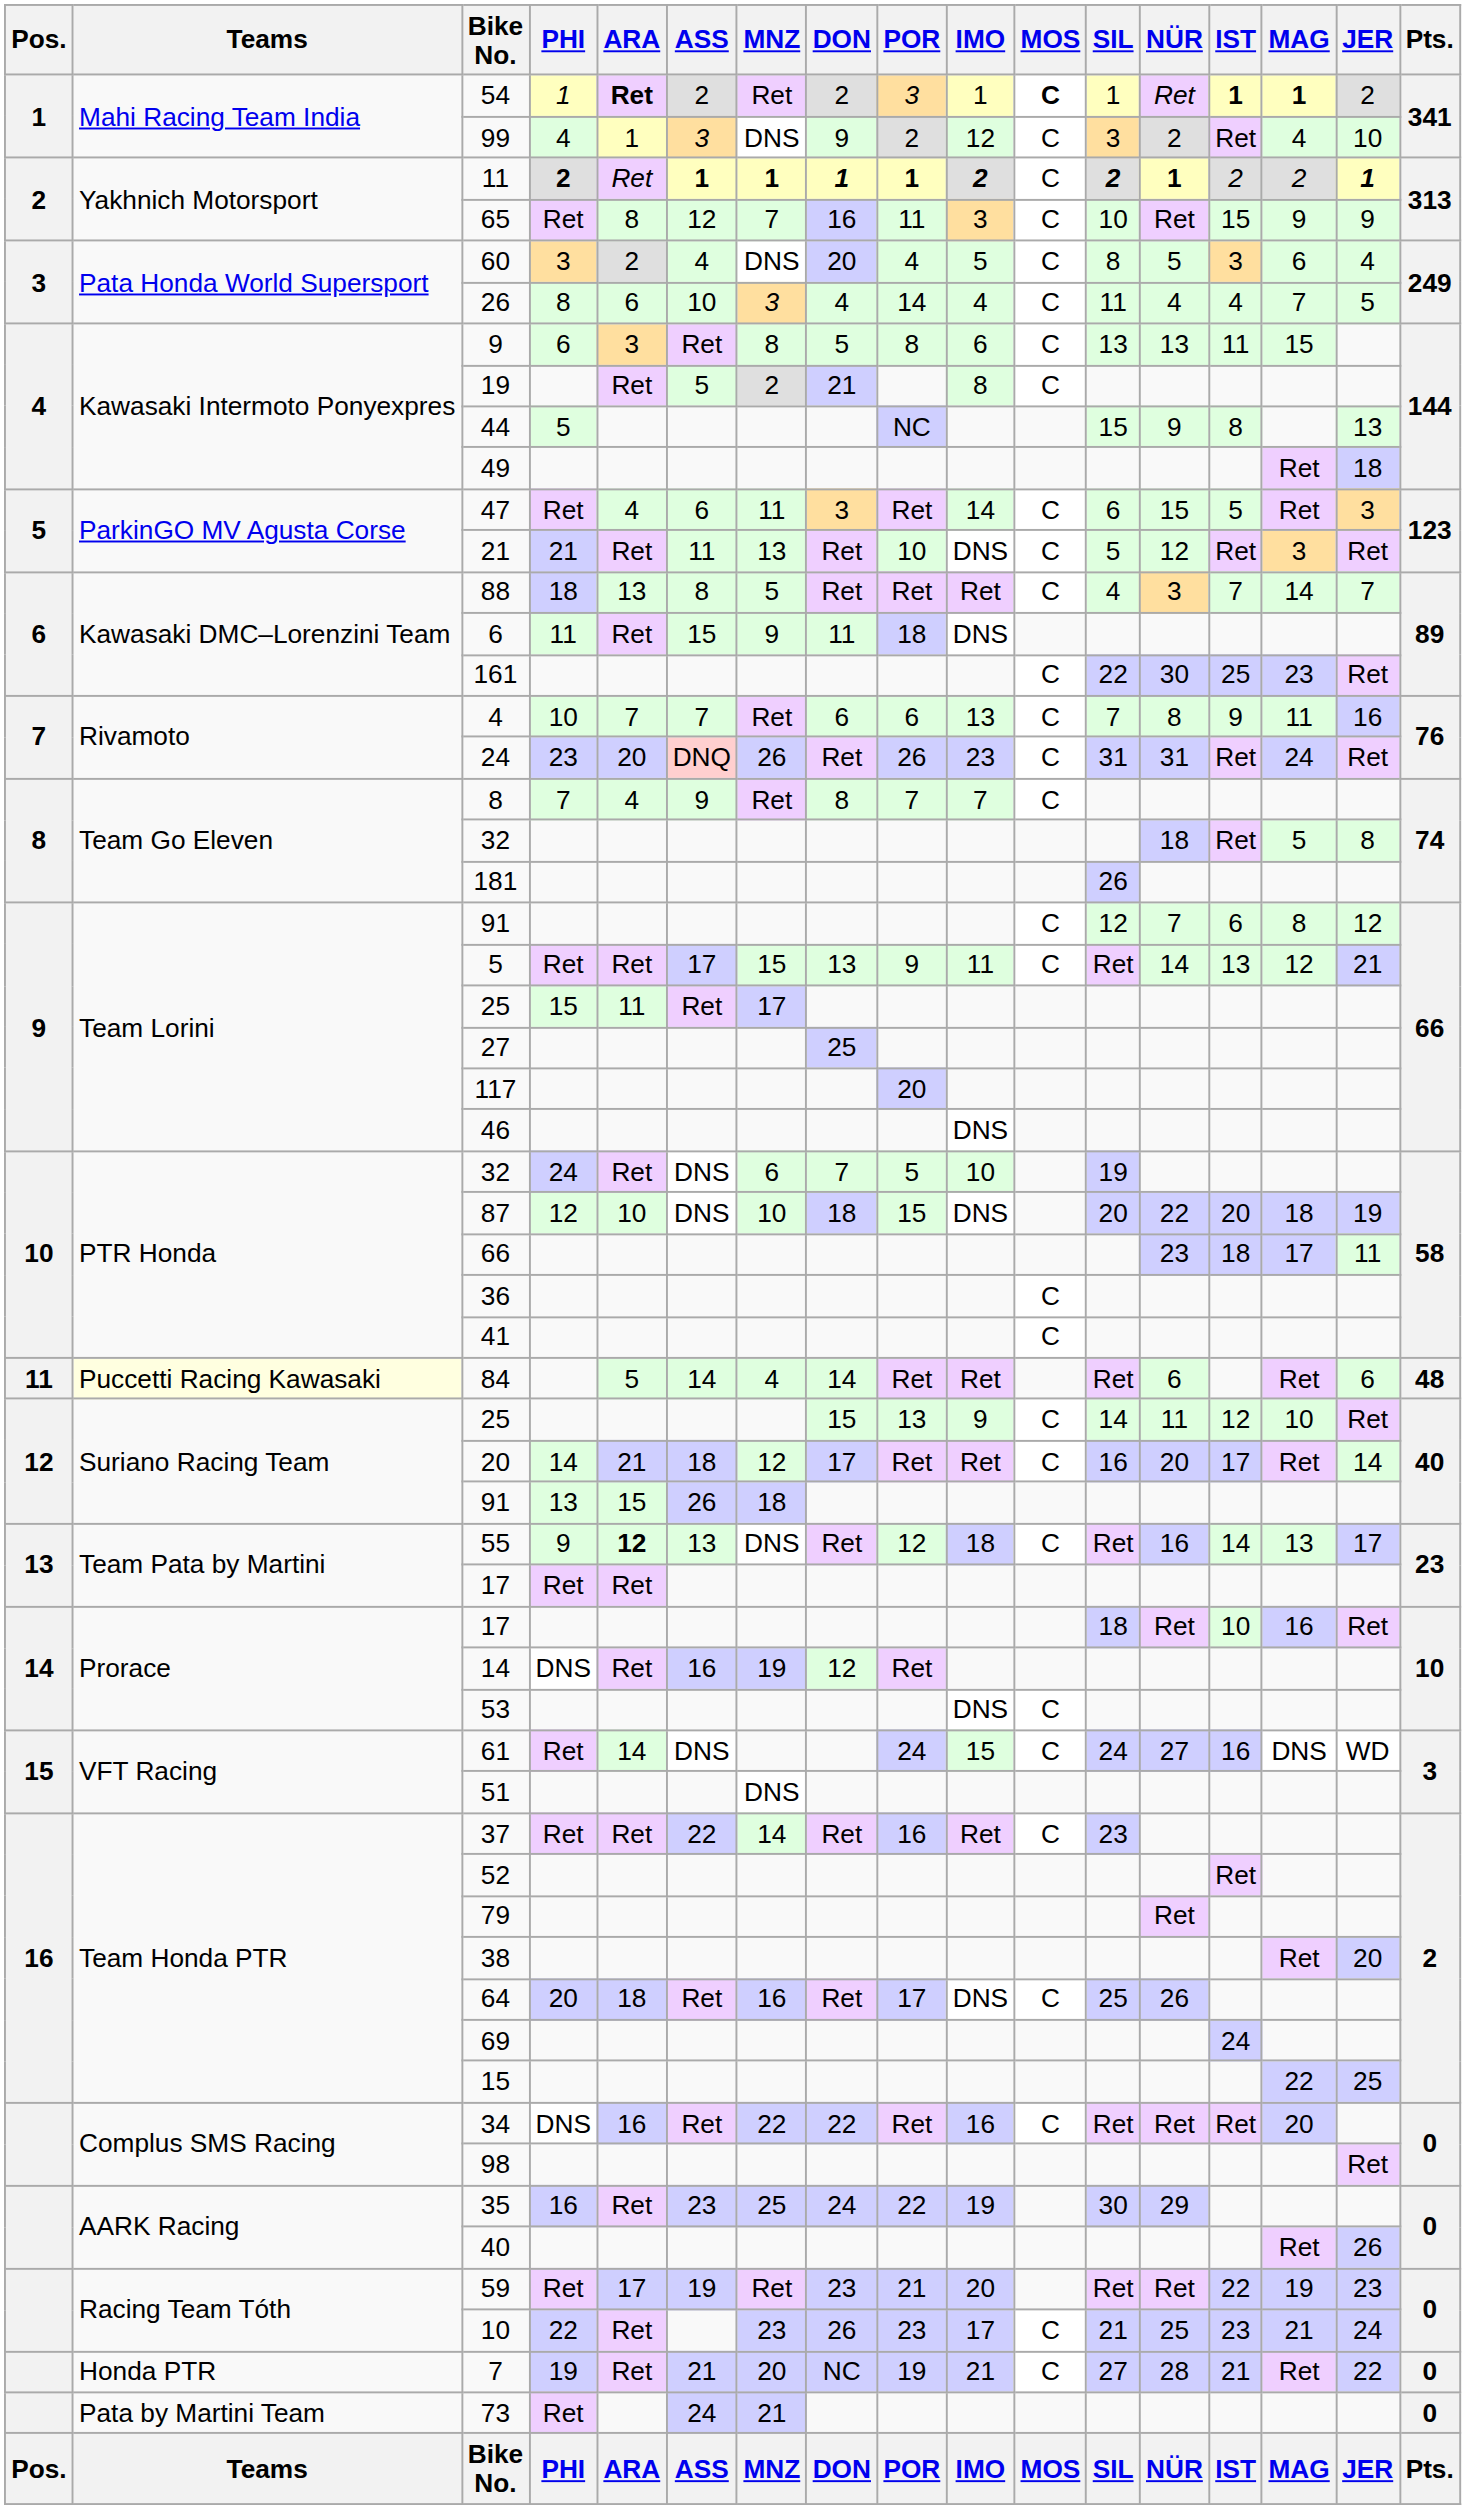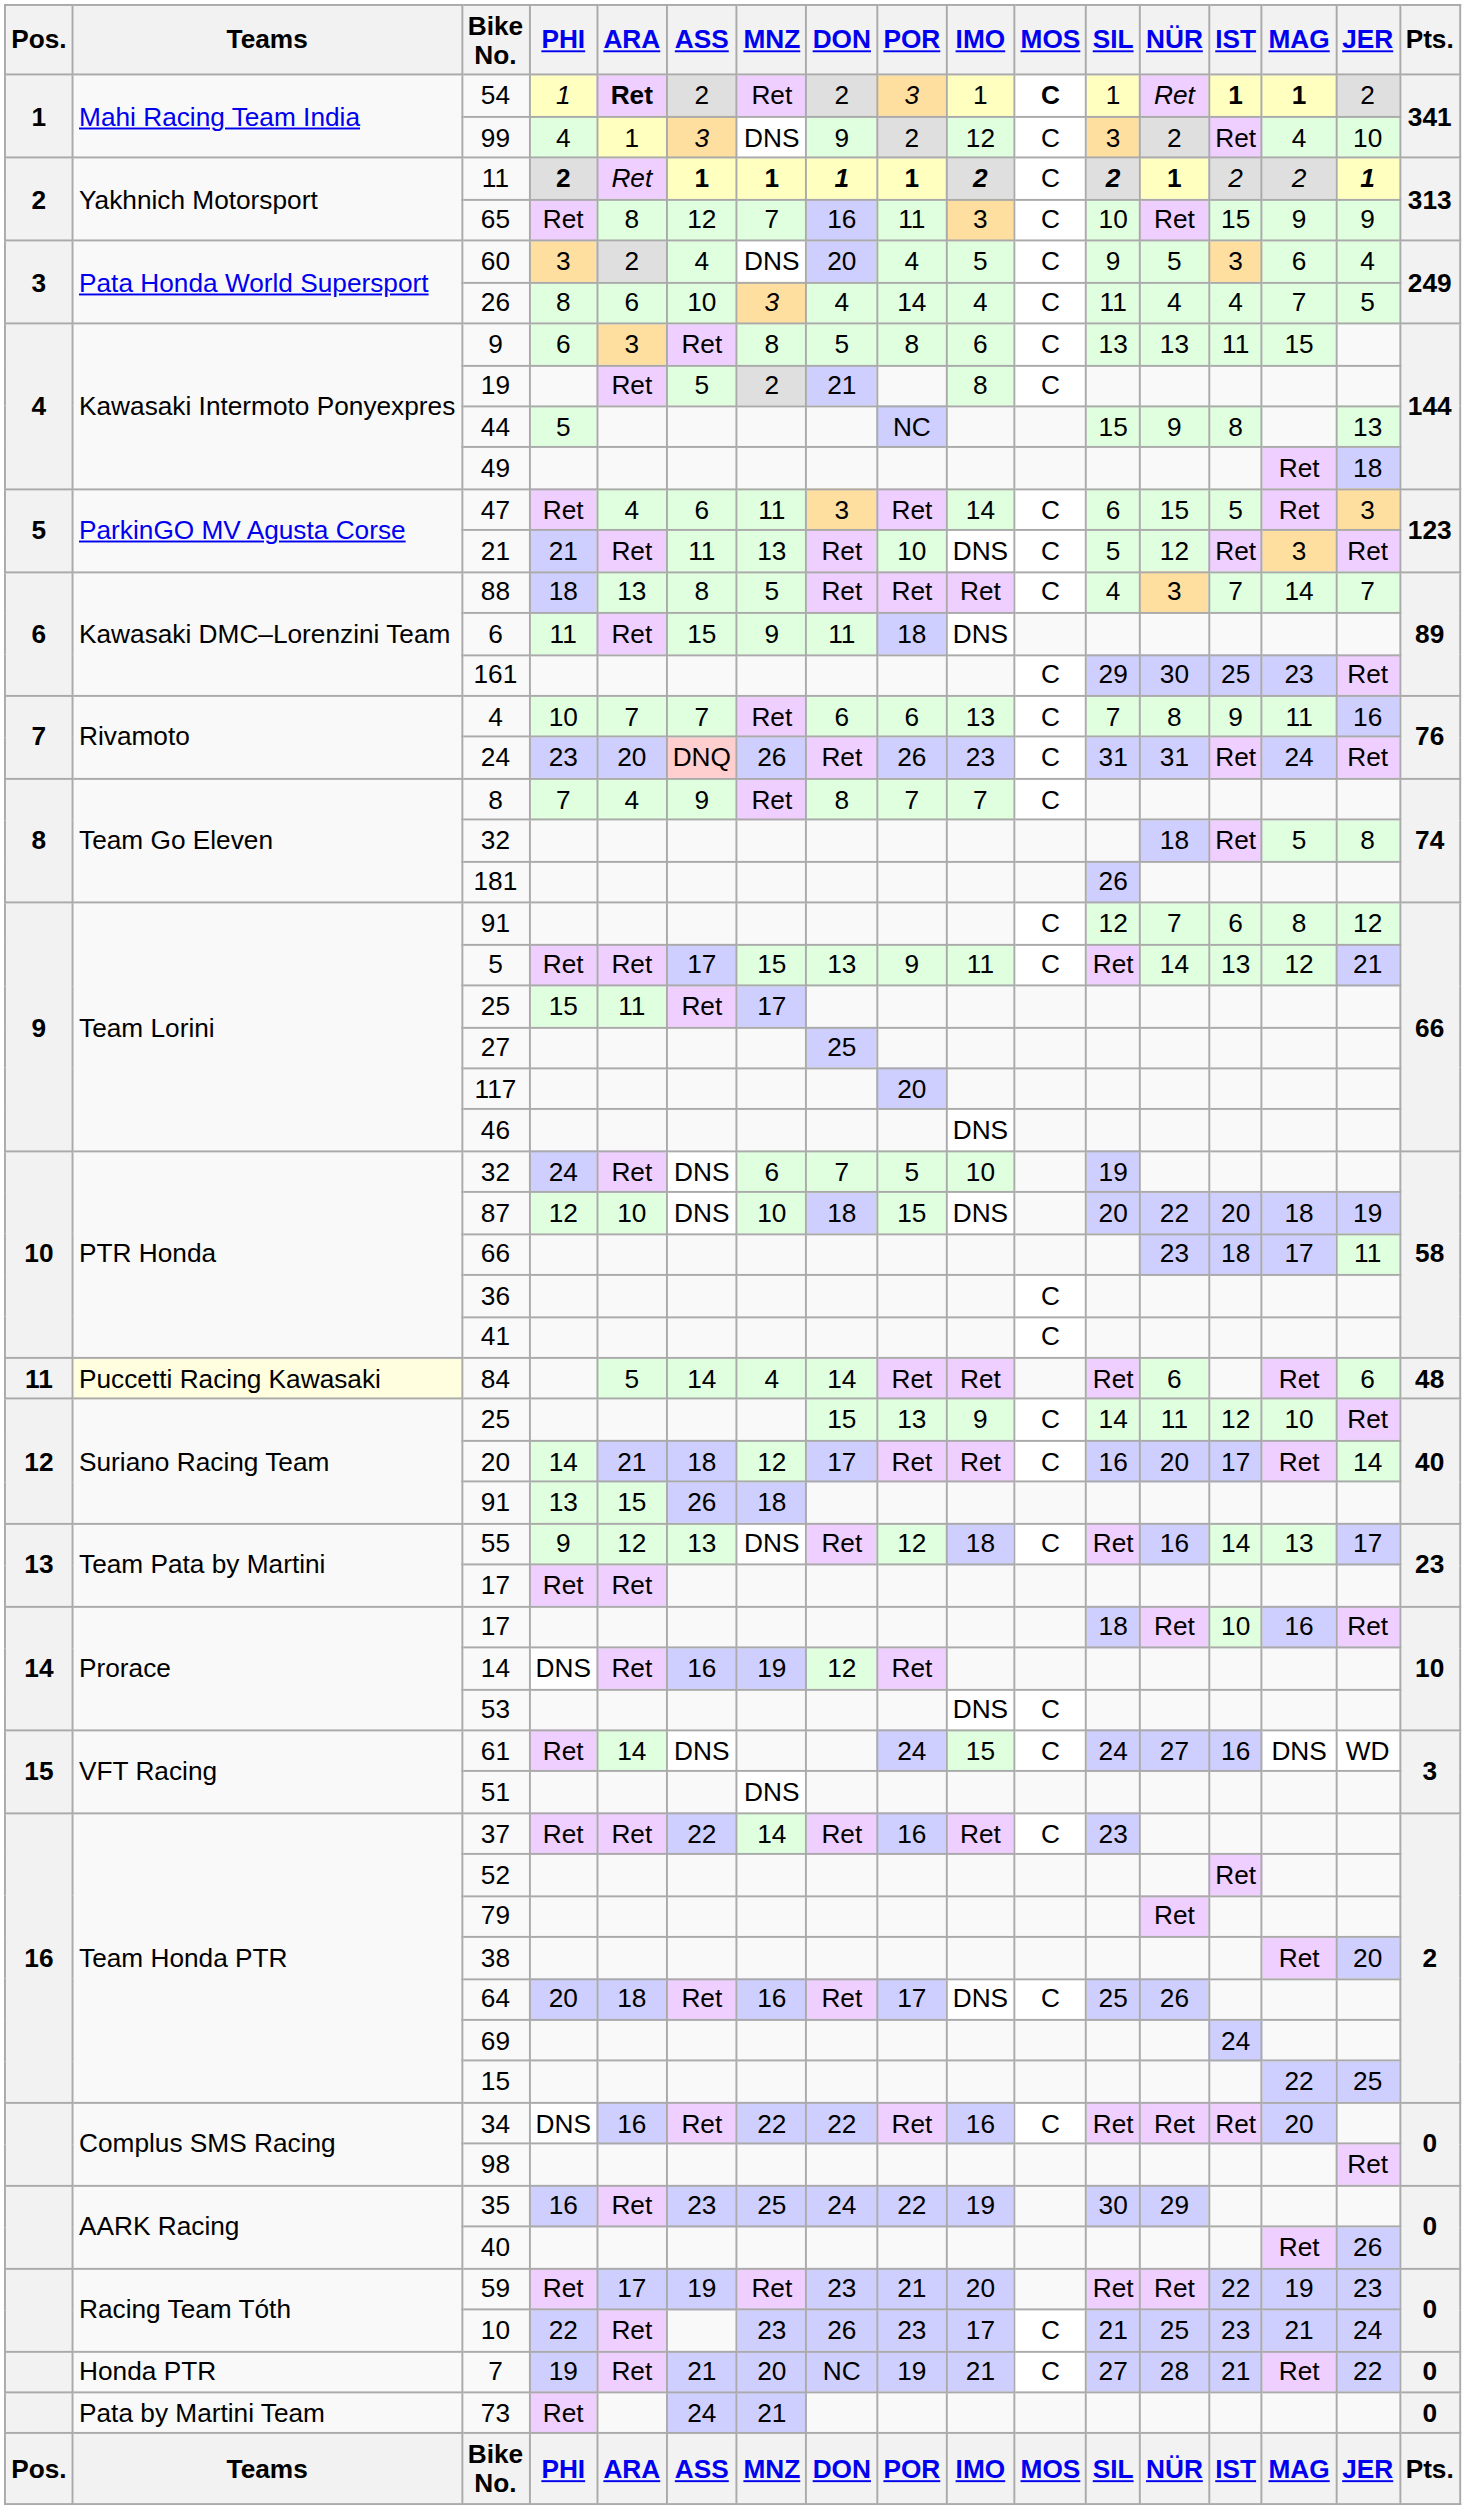60 | SIL: 8 -> 9
161 | SIL: 22 -> 29
55 | ARA: bold -> normal
